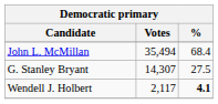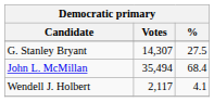rows swapped: John L. McMillan <-> G. Stanley Bryant
Wendell J. Holbert | %: bold -> normal
